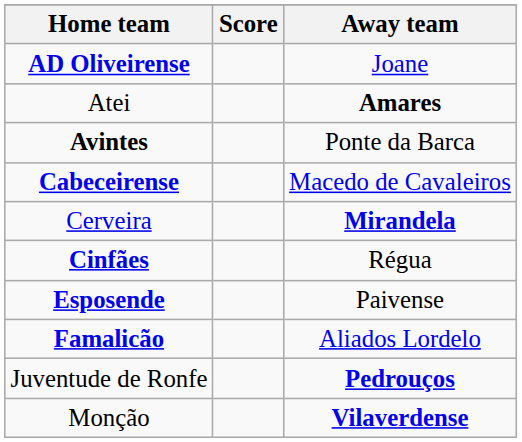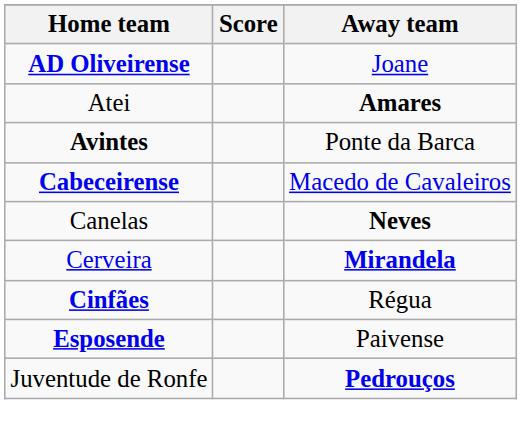+ row: Canelas | Neves
- row: Famalicão | Aliados Lordelo
- row: Monção | Vilaverdense
